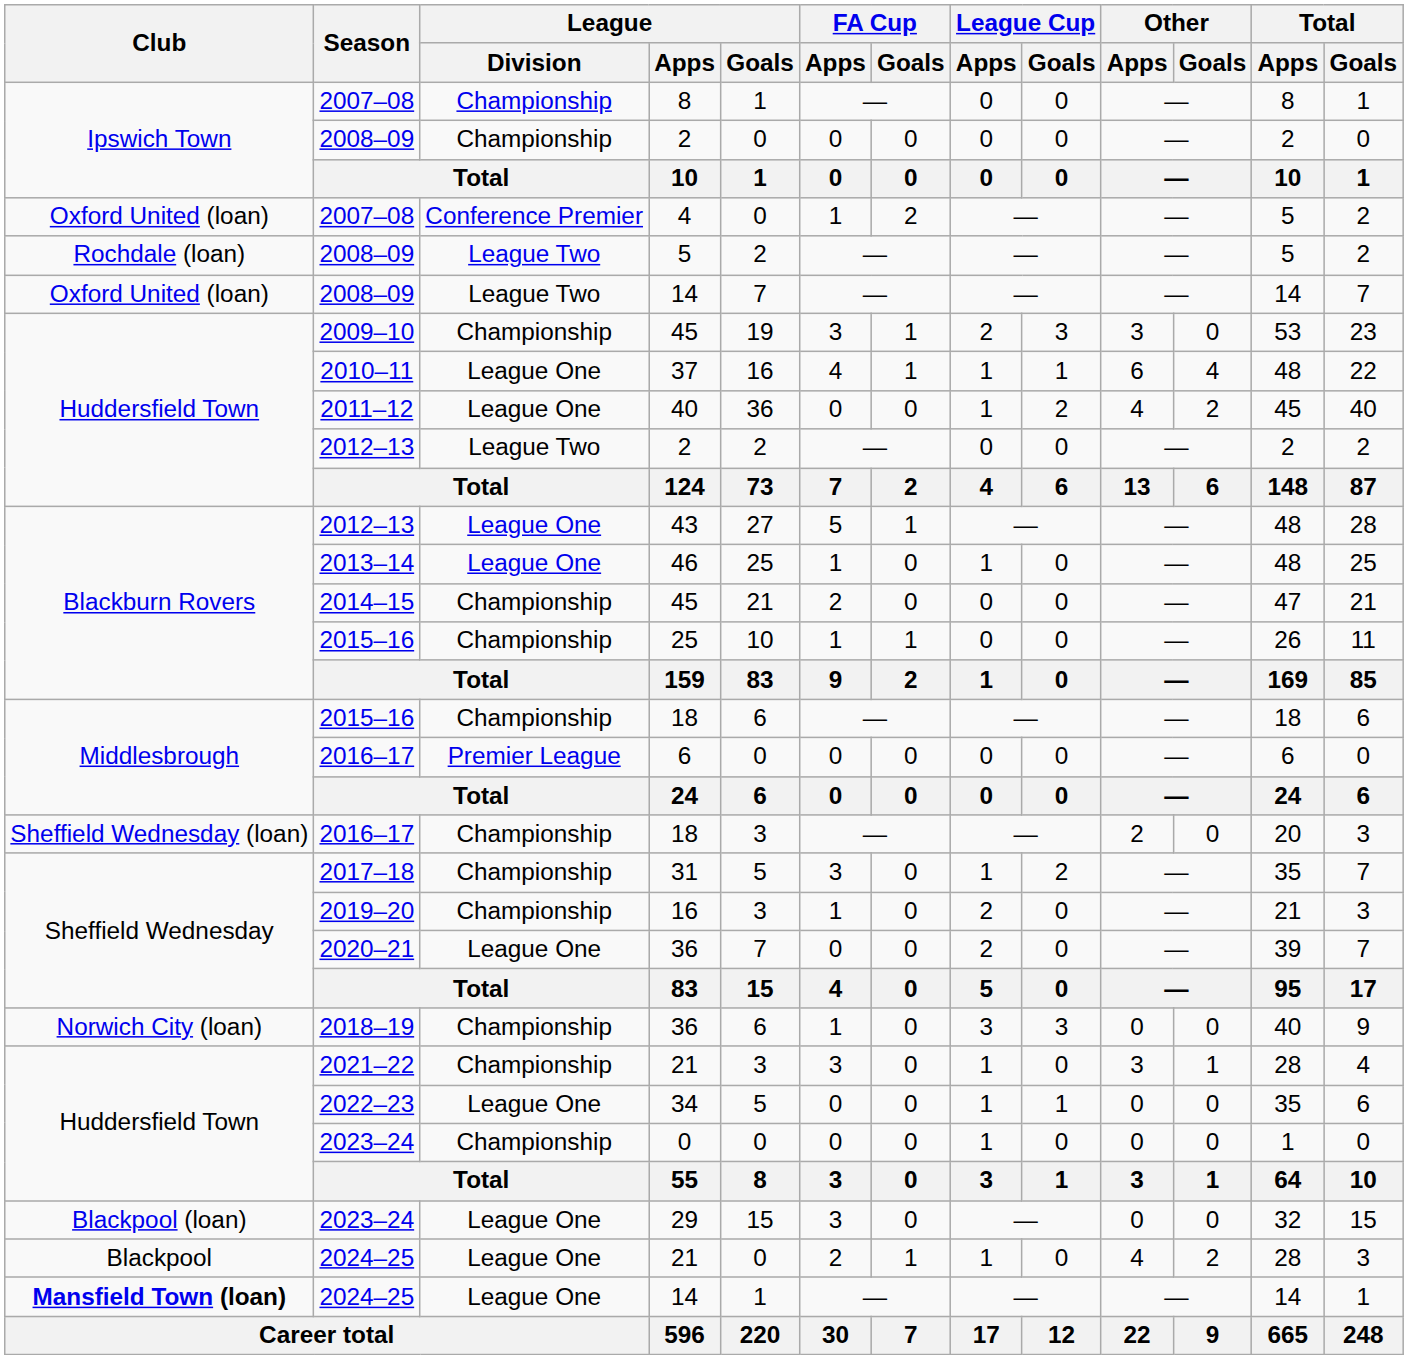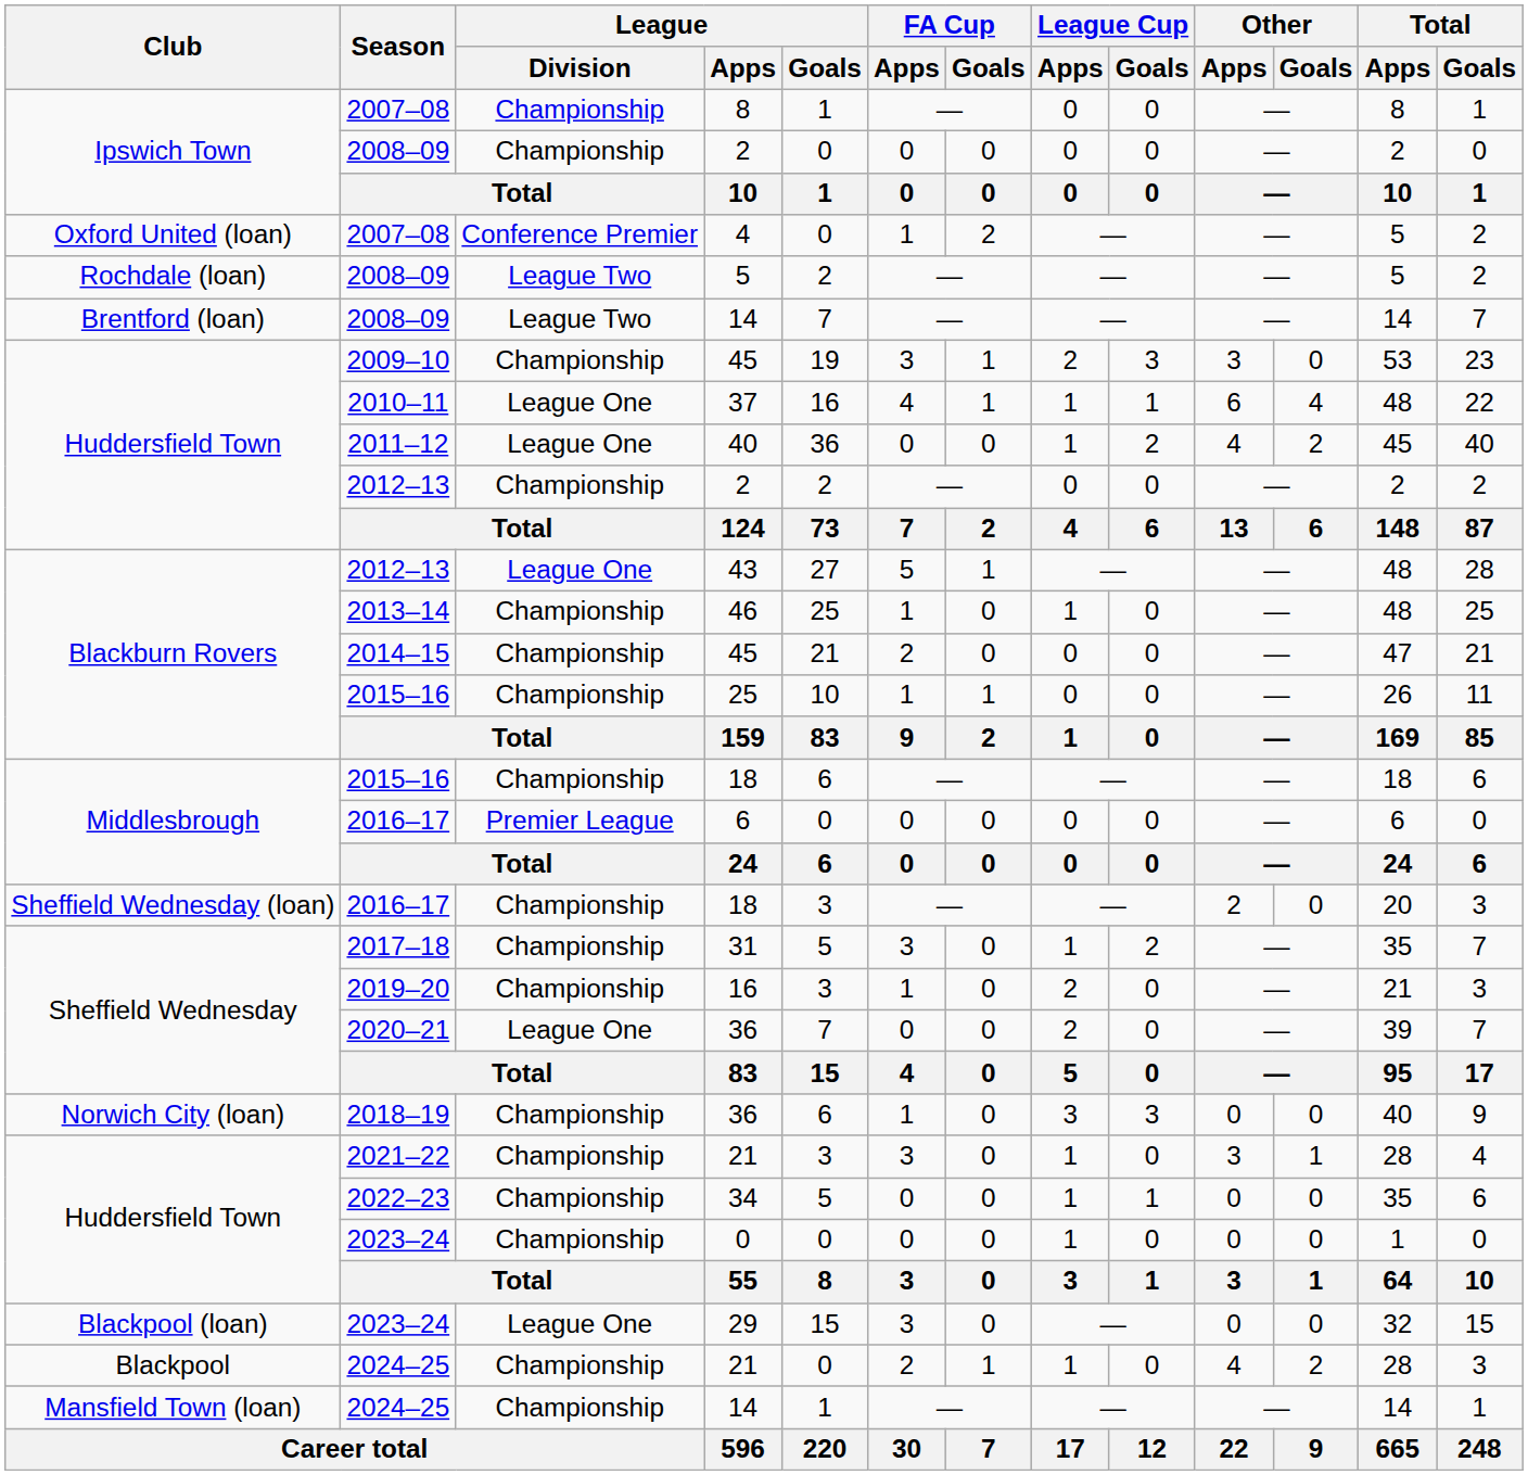2008–09 / 14 | Club: Oxford United (loan) -> Brentford (loan)
2012–13 / 2 | League / Division: League Two -> Championship
46 | League / Division: League One -> Championship
34 | League / Division: League One -> Championship
2024–25 / 21 | League / Division: League One -> Championship
2024–25 / 14 | Club: bold -> normal
2024–25 / 14 | League / Division: League One -> Championship
